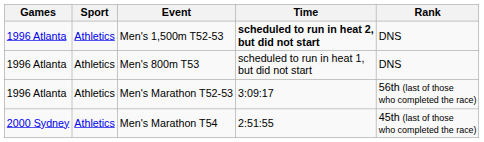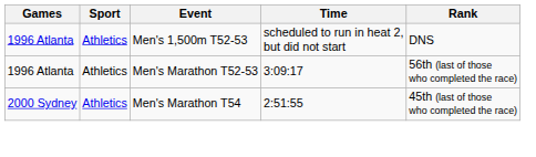Men's 1,500m T52-53 | Time: bold -> normal
- row: 1996 Atlanta | Athletics | Men's 800m T53 | scheduled to run in heat 1, but did not start | DNS
